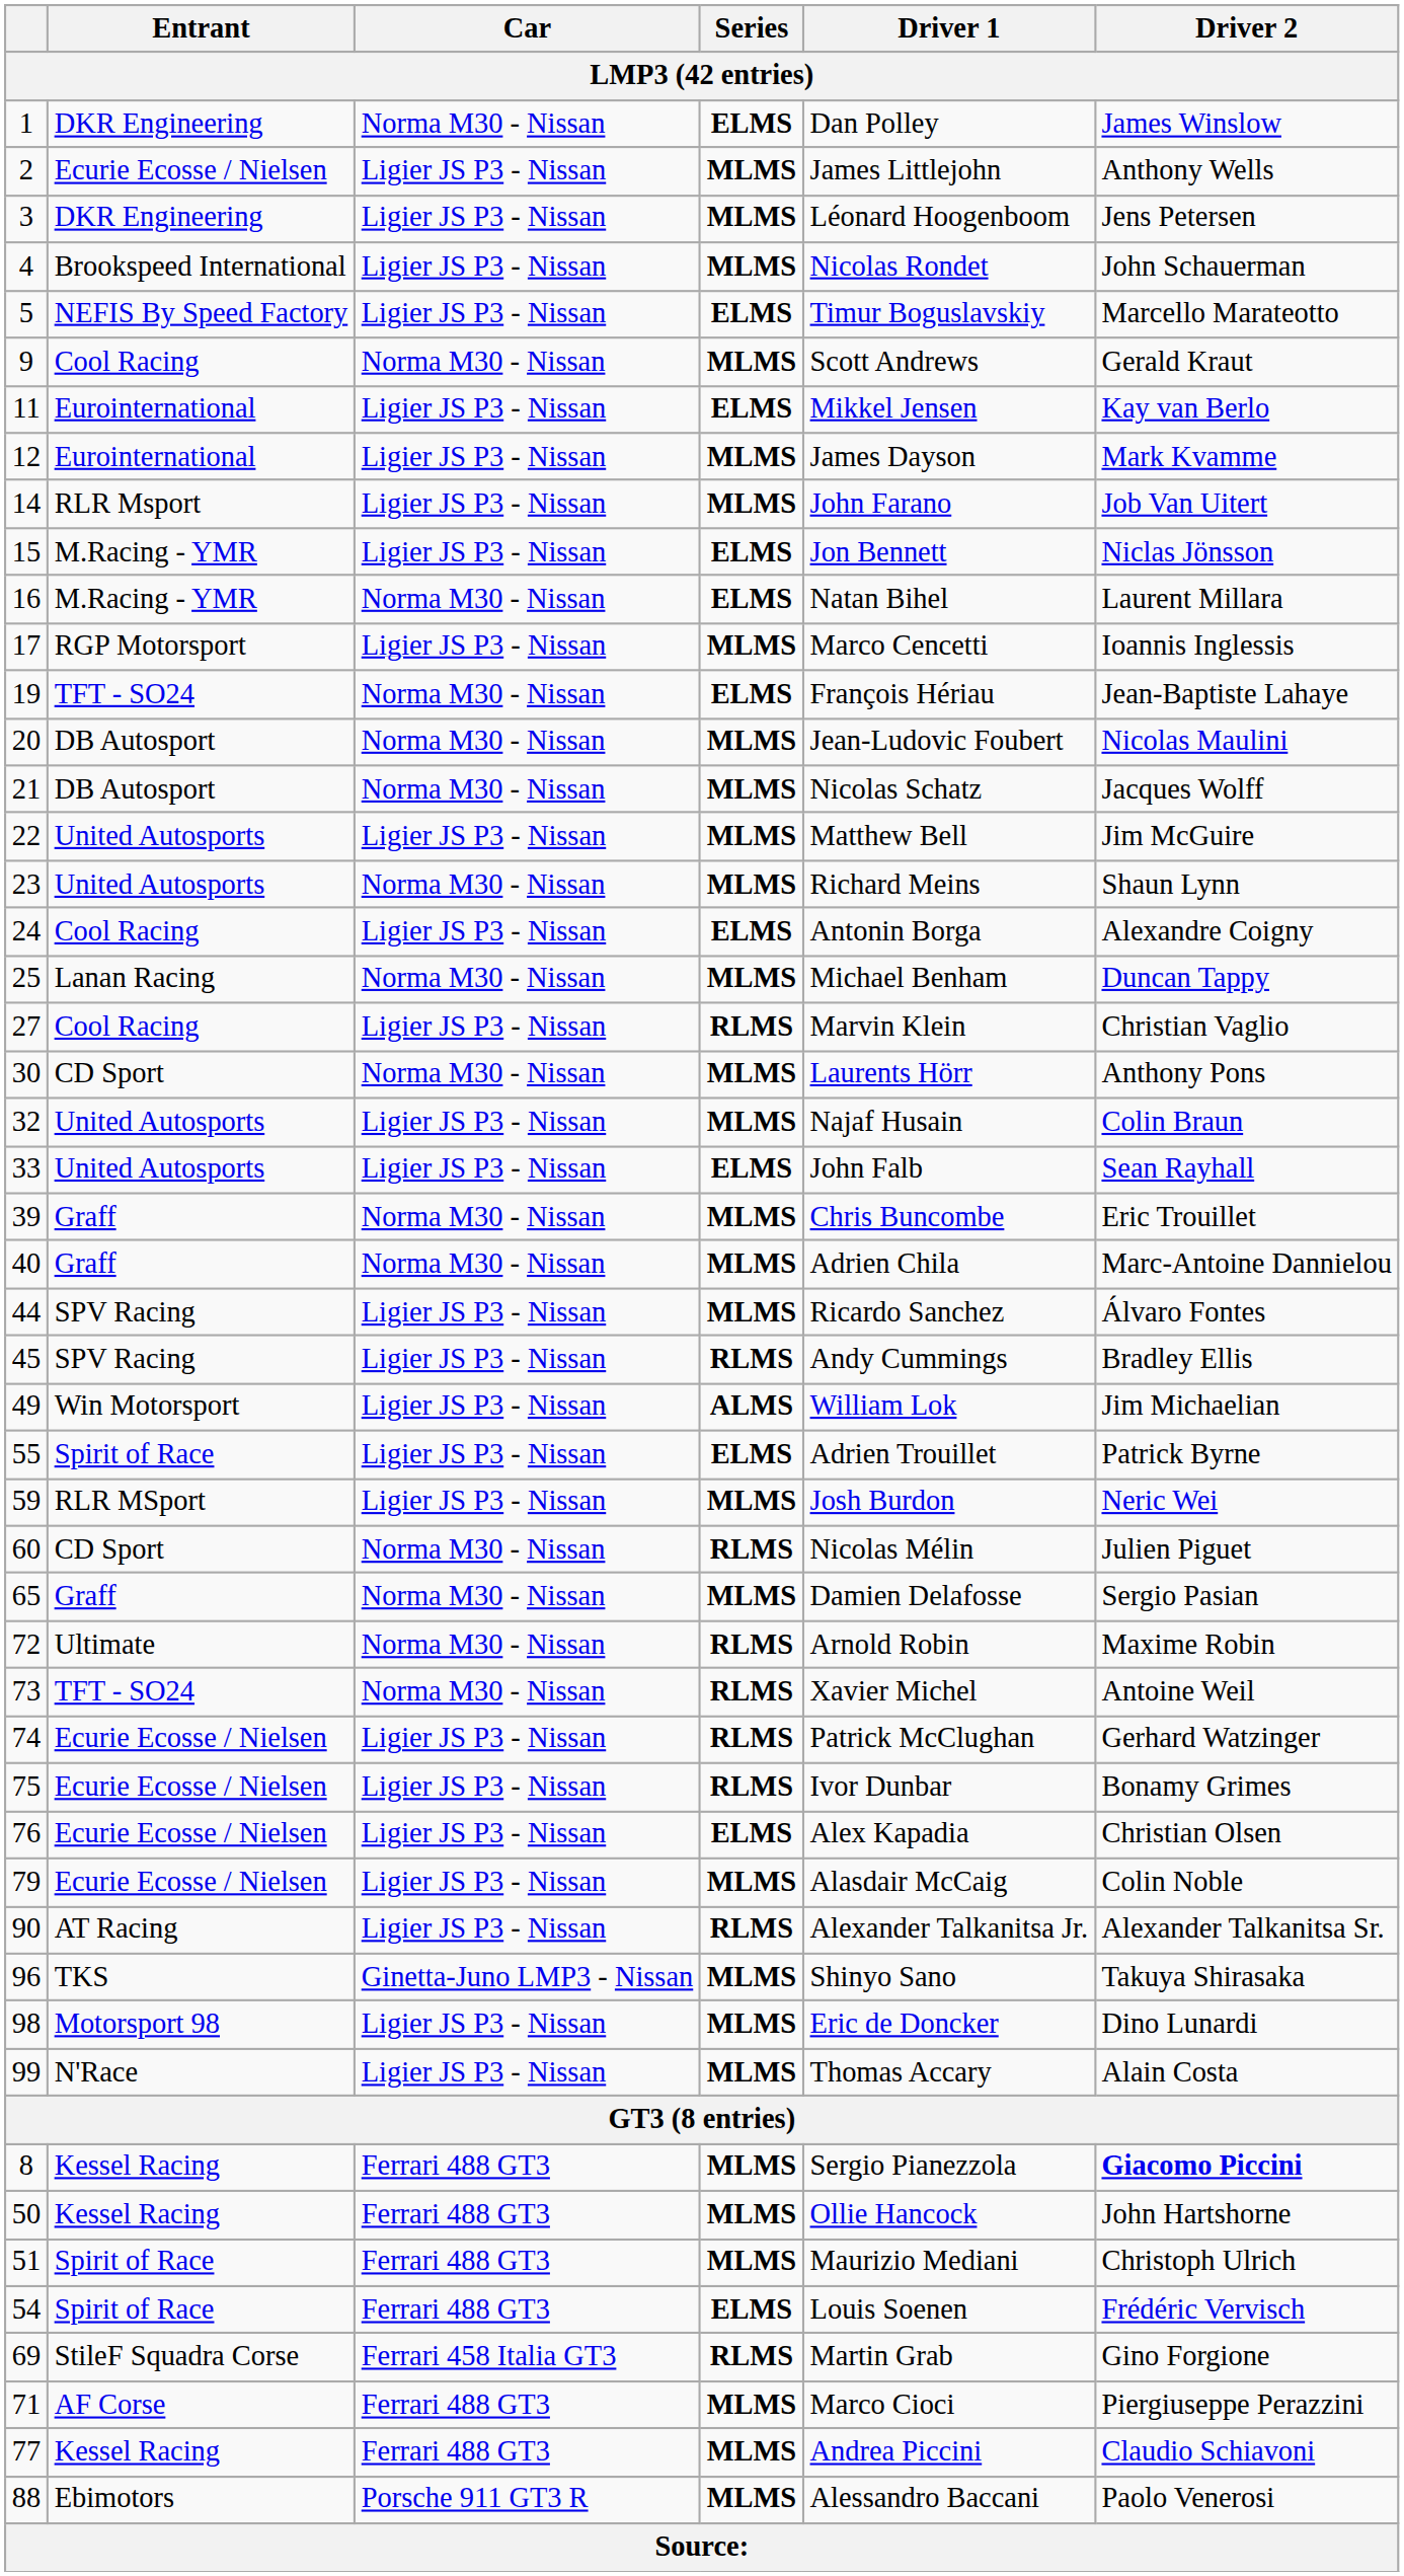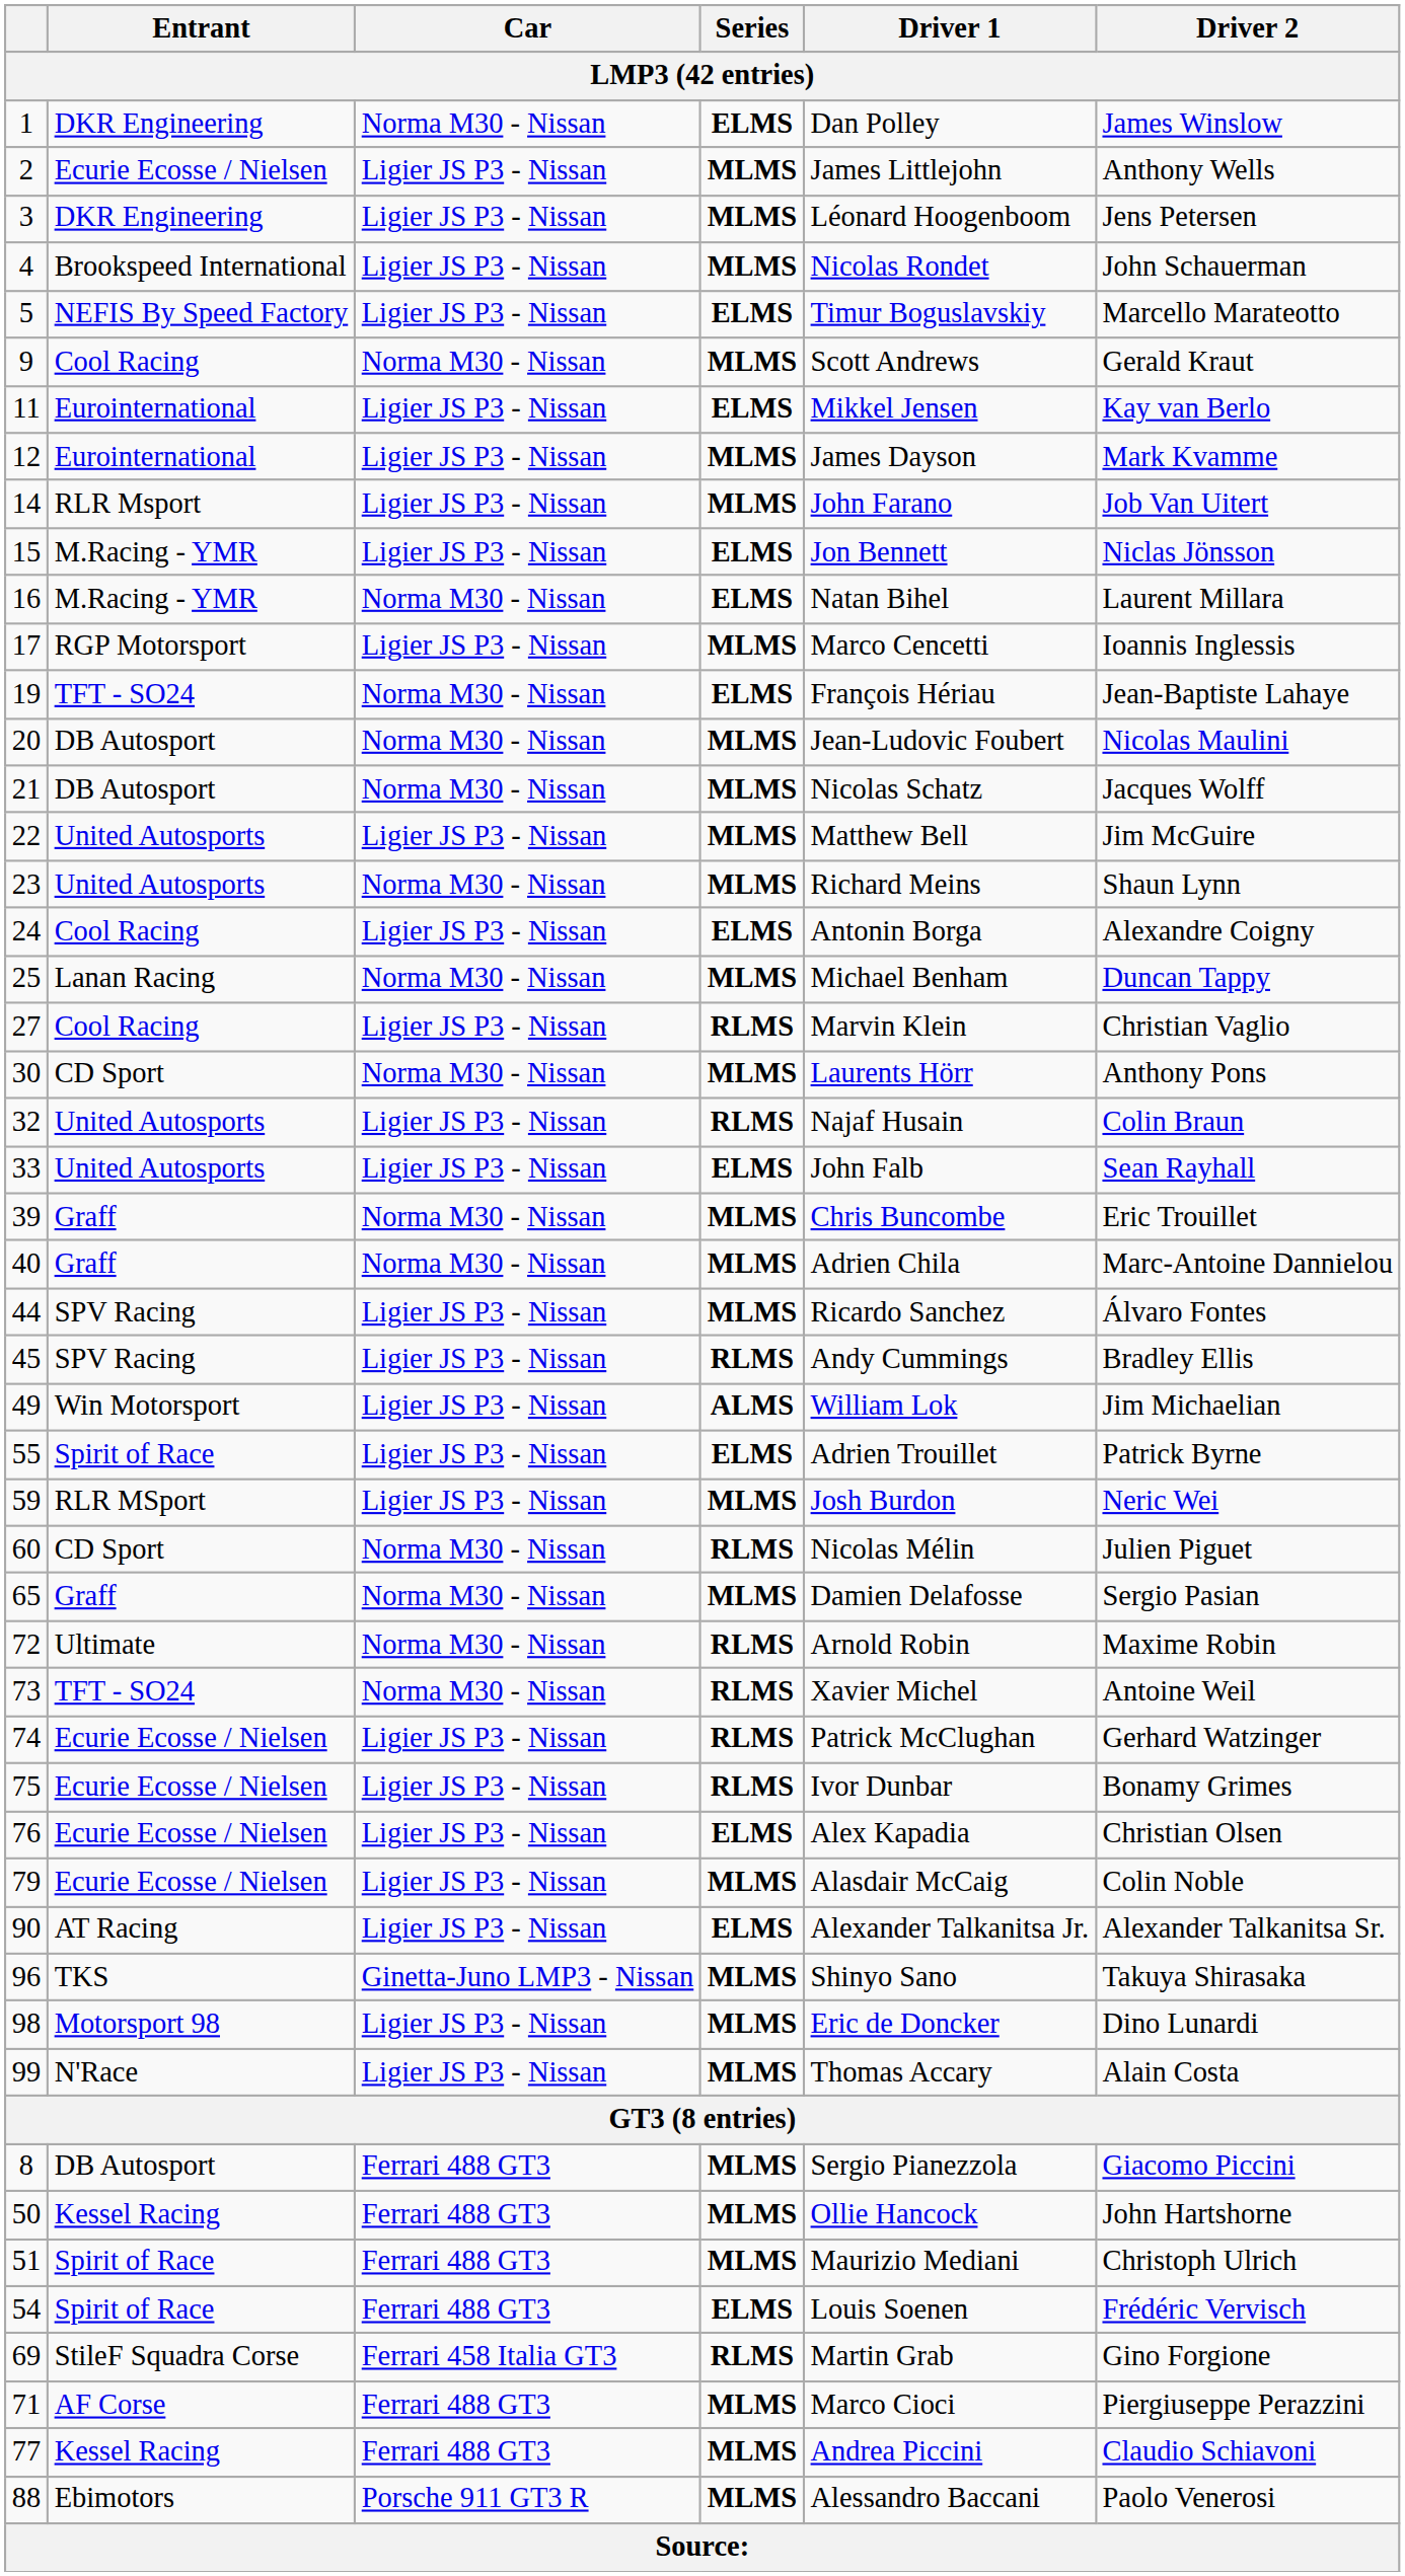32 | Series: MLMS -> RLMS
90 | Series: RLMS -> ELMS
8 | Entrant: Kessel Racing -> DB Autosport
8 | Driver 2: bold -> normal
